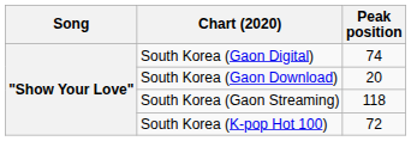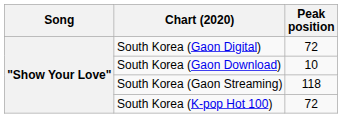South Korea (Gaon Digital) | Peak position: 74 -> 72
South Korea (Gaon Download) | Peak position: 20 -> 10
